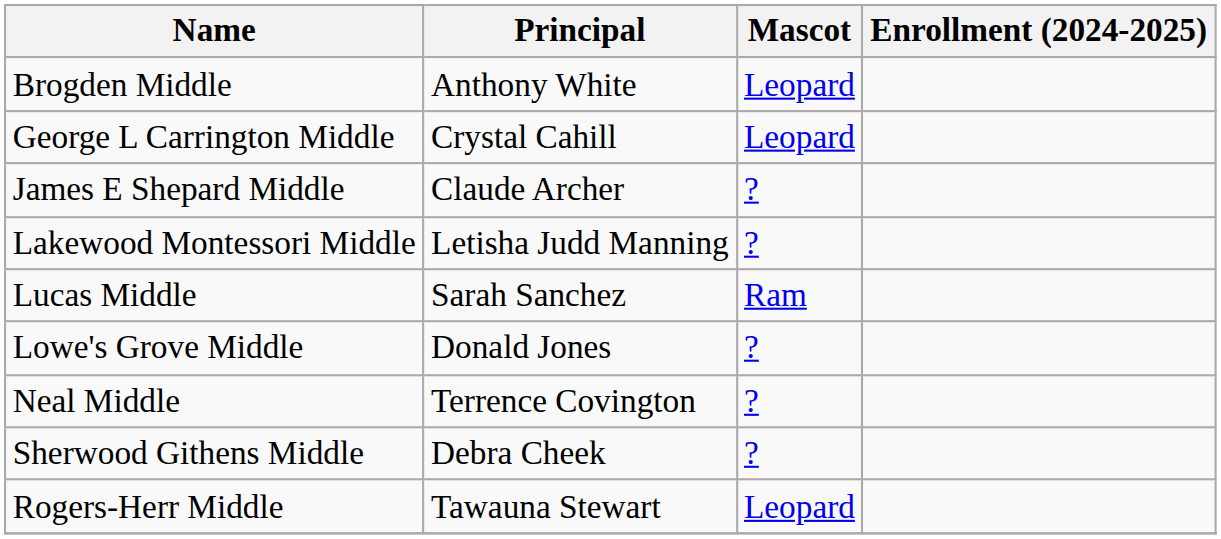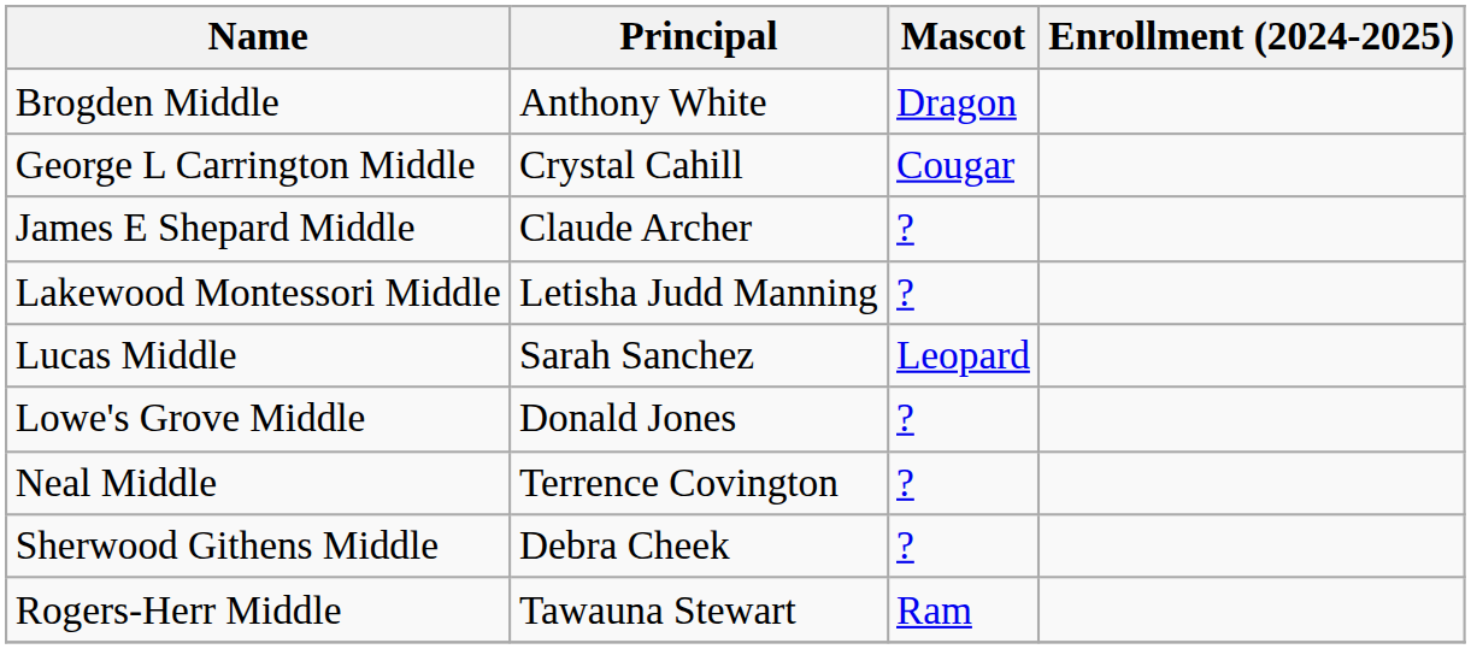Brogden Middle | Mascot: Leopard -> Dragon
George L Carrington Middle | Mascot: Leopard -> Cougar
Lucas Middle | Mascot: Ram -> Leopard
Rogers-Herr Middle | Mascot: Leopard -> Ram
